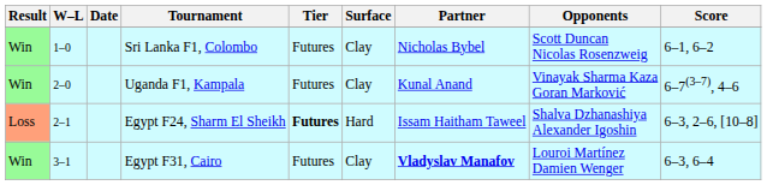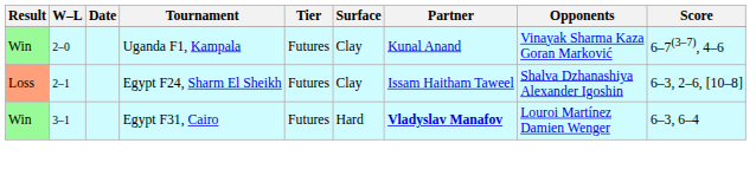- row: Win | 1–0 | Sri Lanka F1, Colombo | Futures | Clay | Nicholas Bybel | Scott Duncan Nicolas Rosenzweig | 6–1, 6–2
Egypt F24, Sharm El Sheikh | Tier: bold -> normal
Egypt F24, Sharm El Sheikh | Surface: Hard -> Clay
Egypt F31, Cairo | Surface: Clay -> Hard
